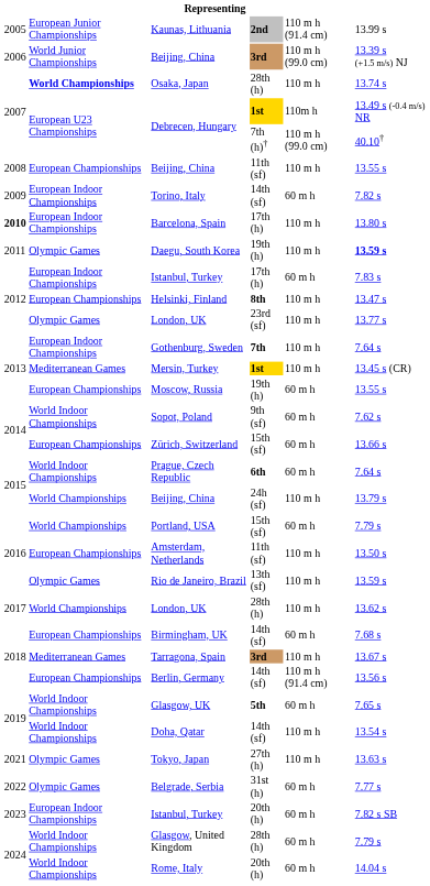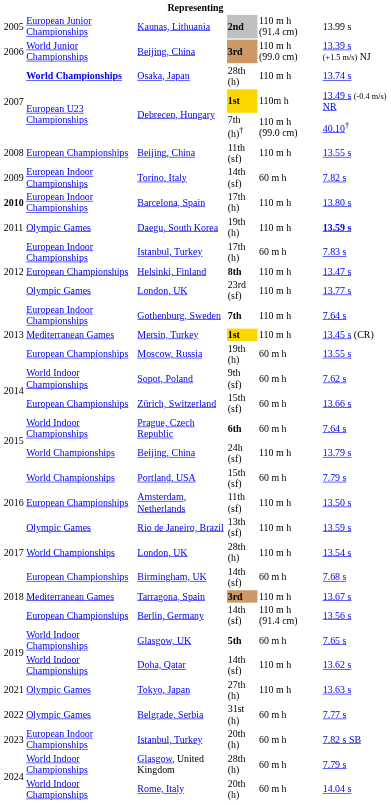London, UK / 28th (h) | column 6: 13.62 s -> 13.54 s
Doha, Qatar | column 6: 13.54 s -> 13.62 s
